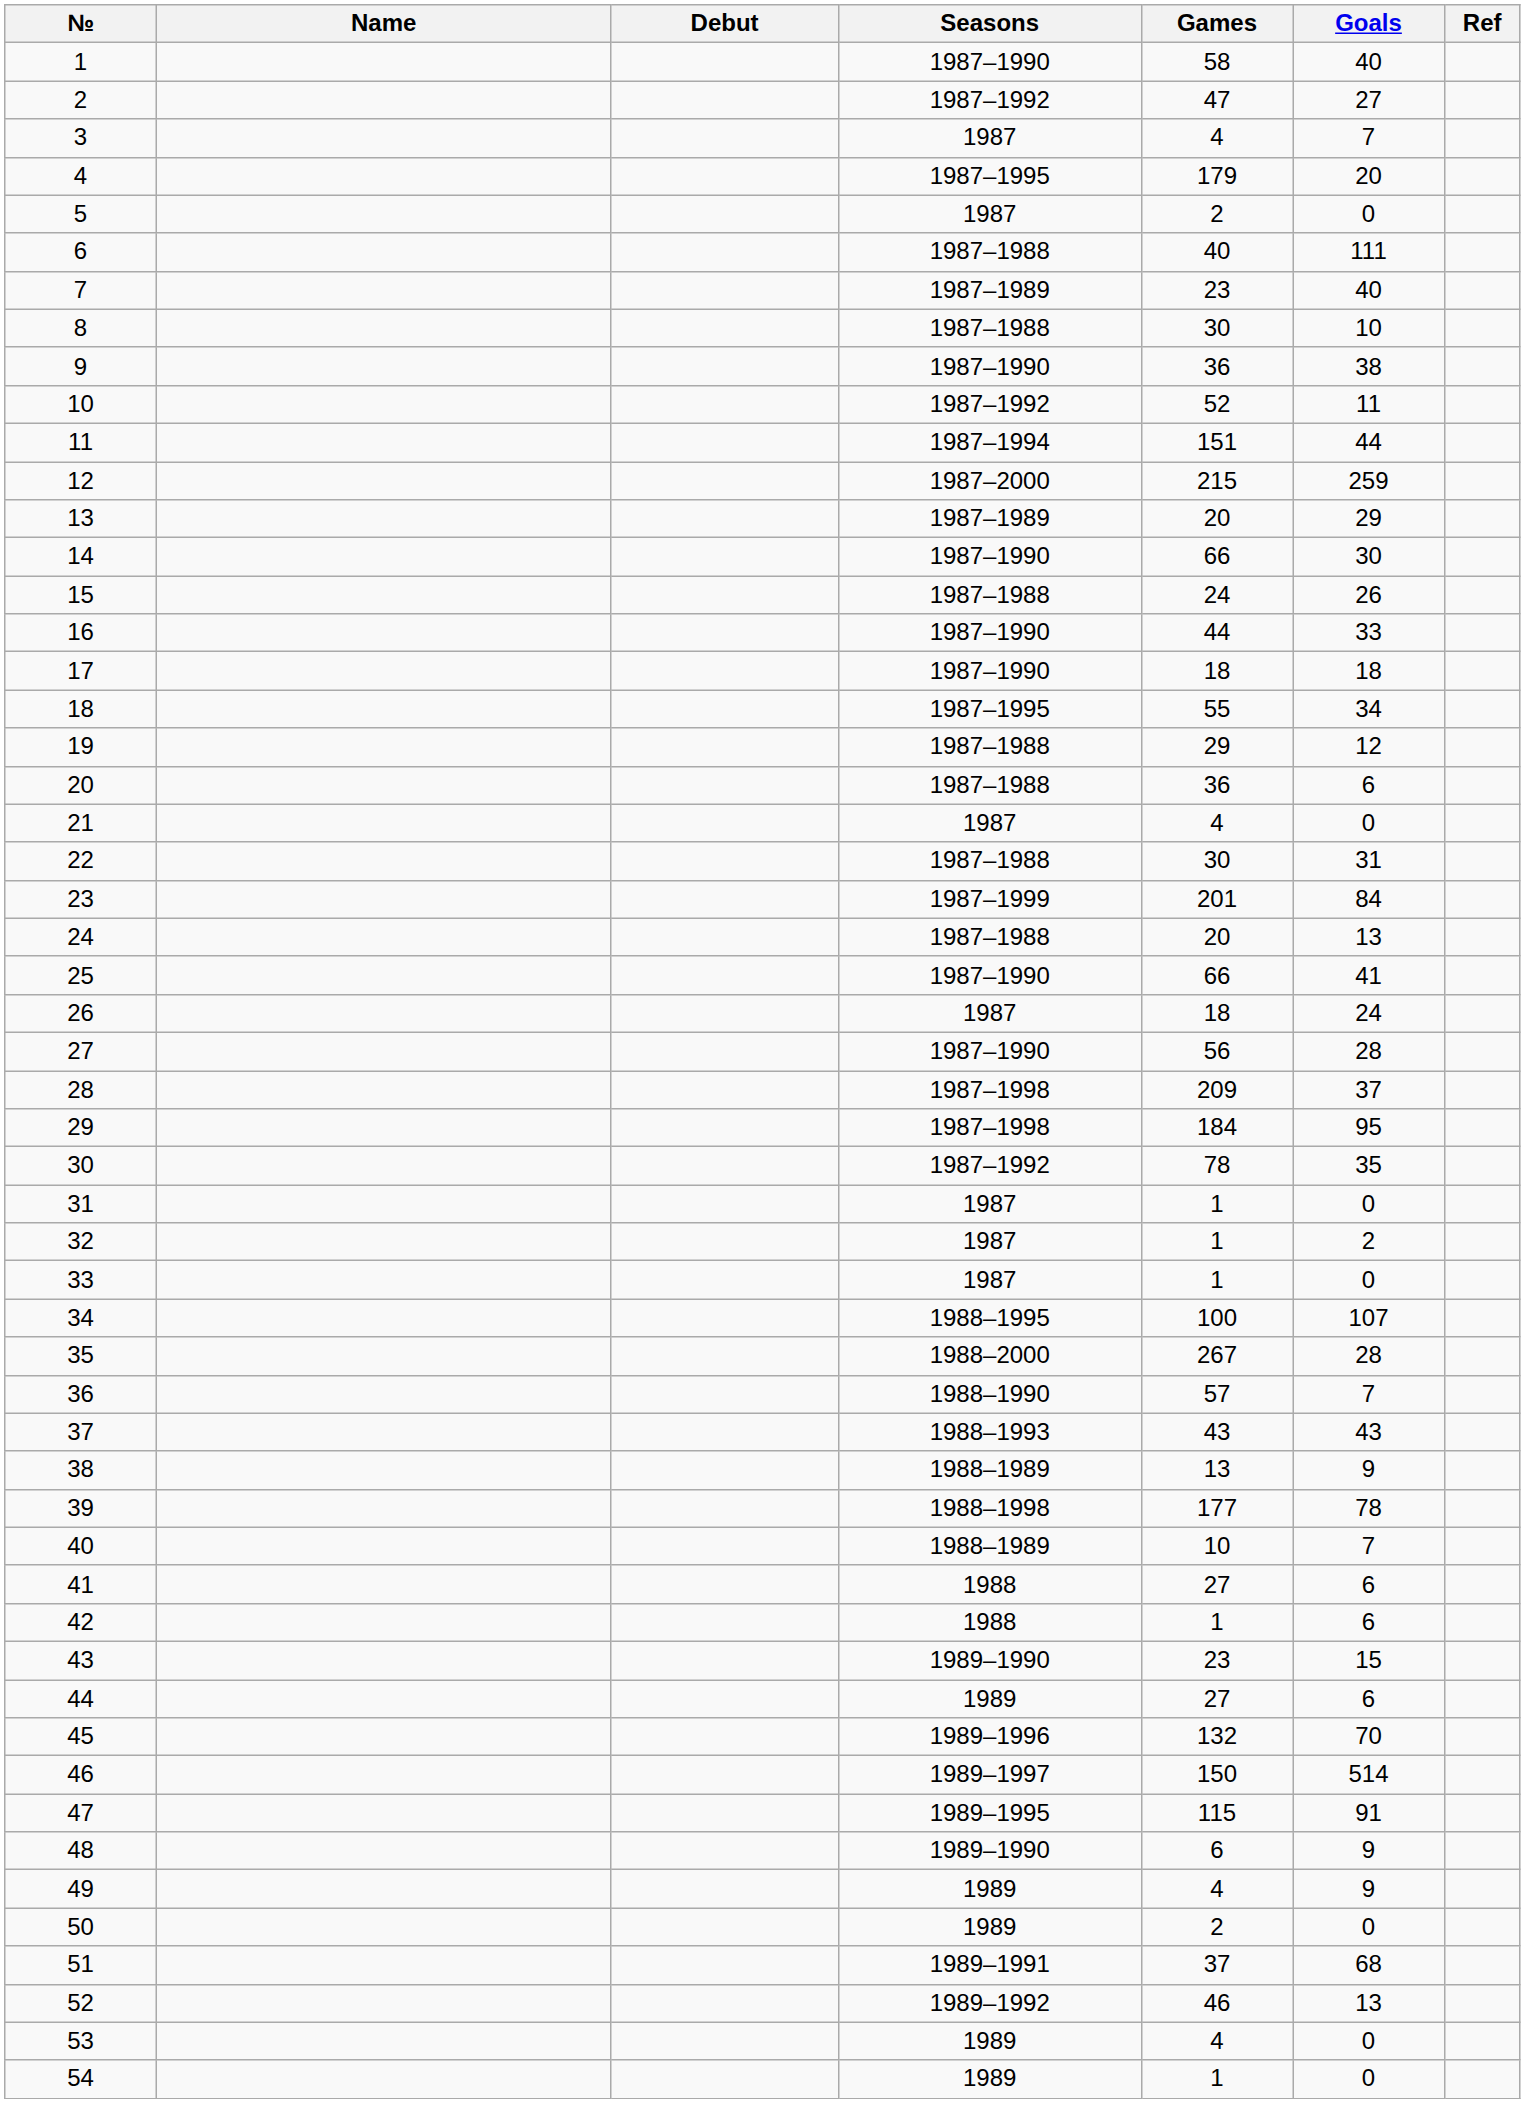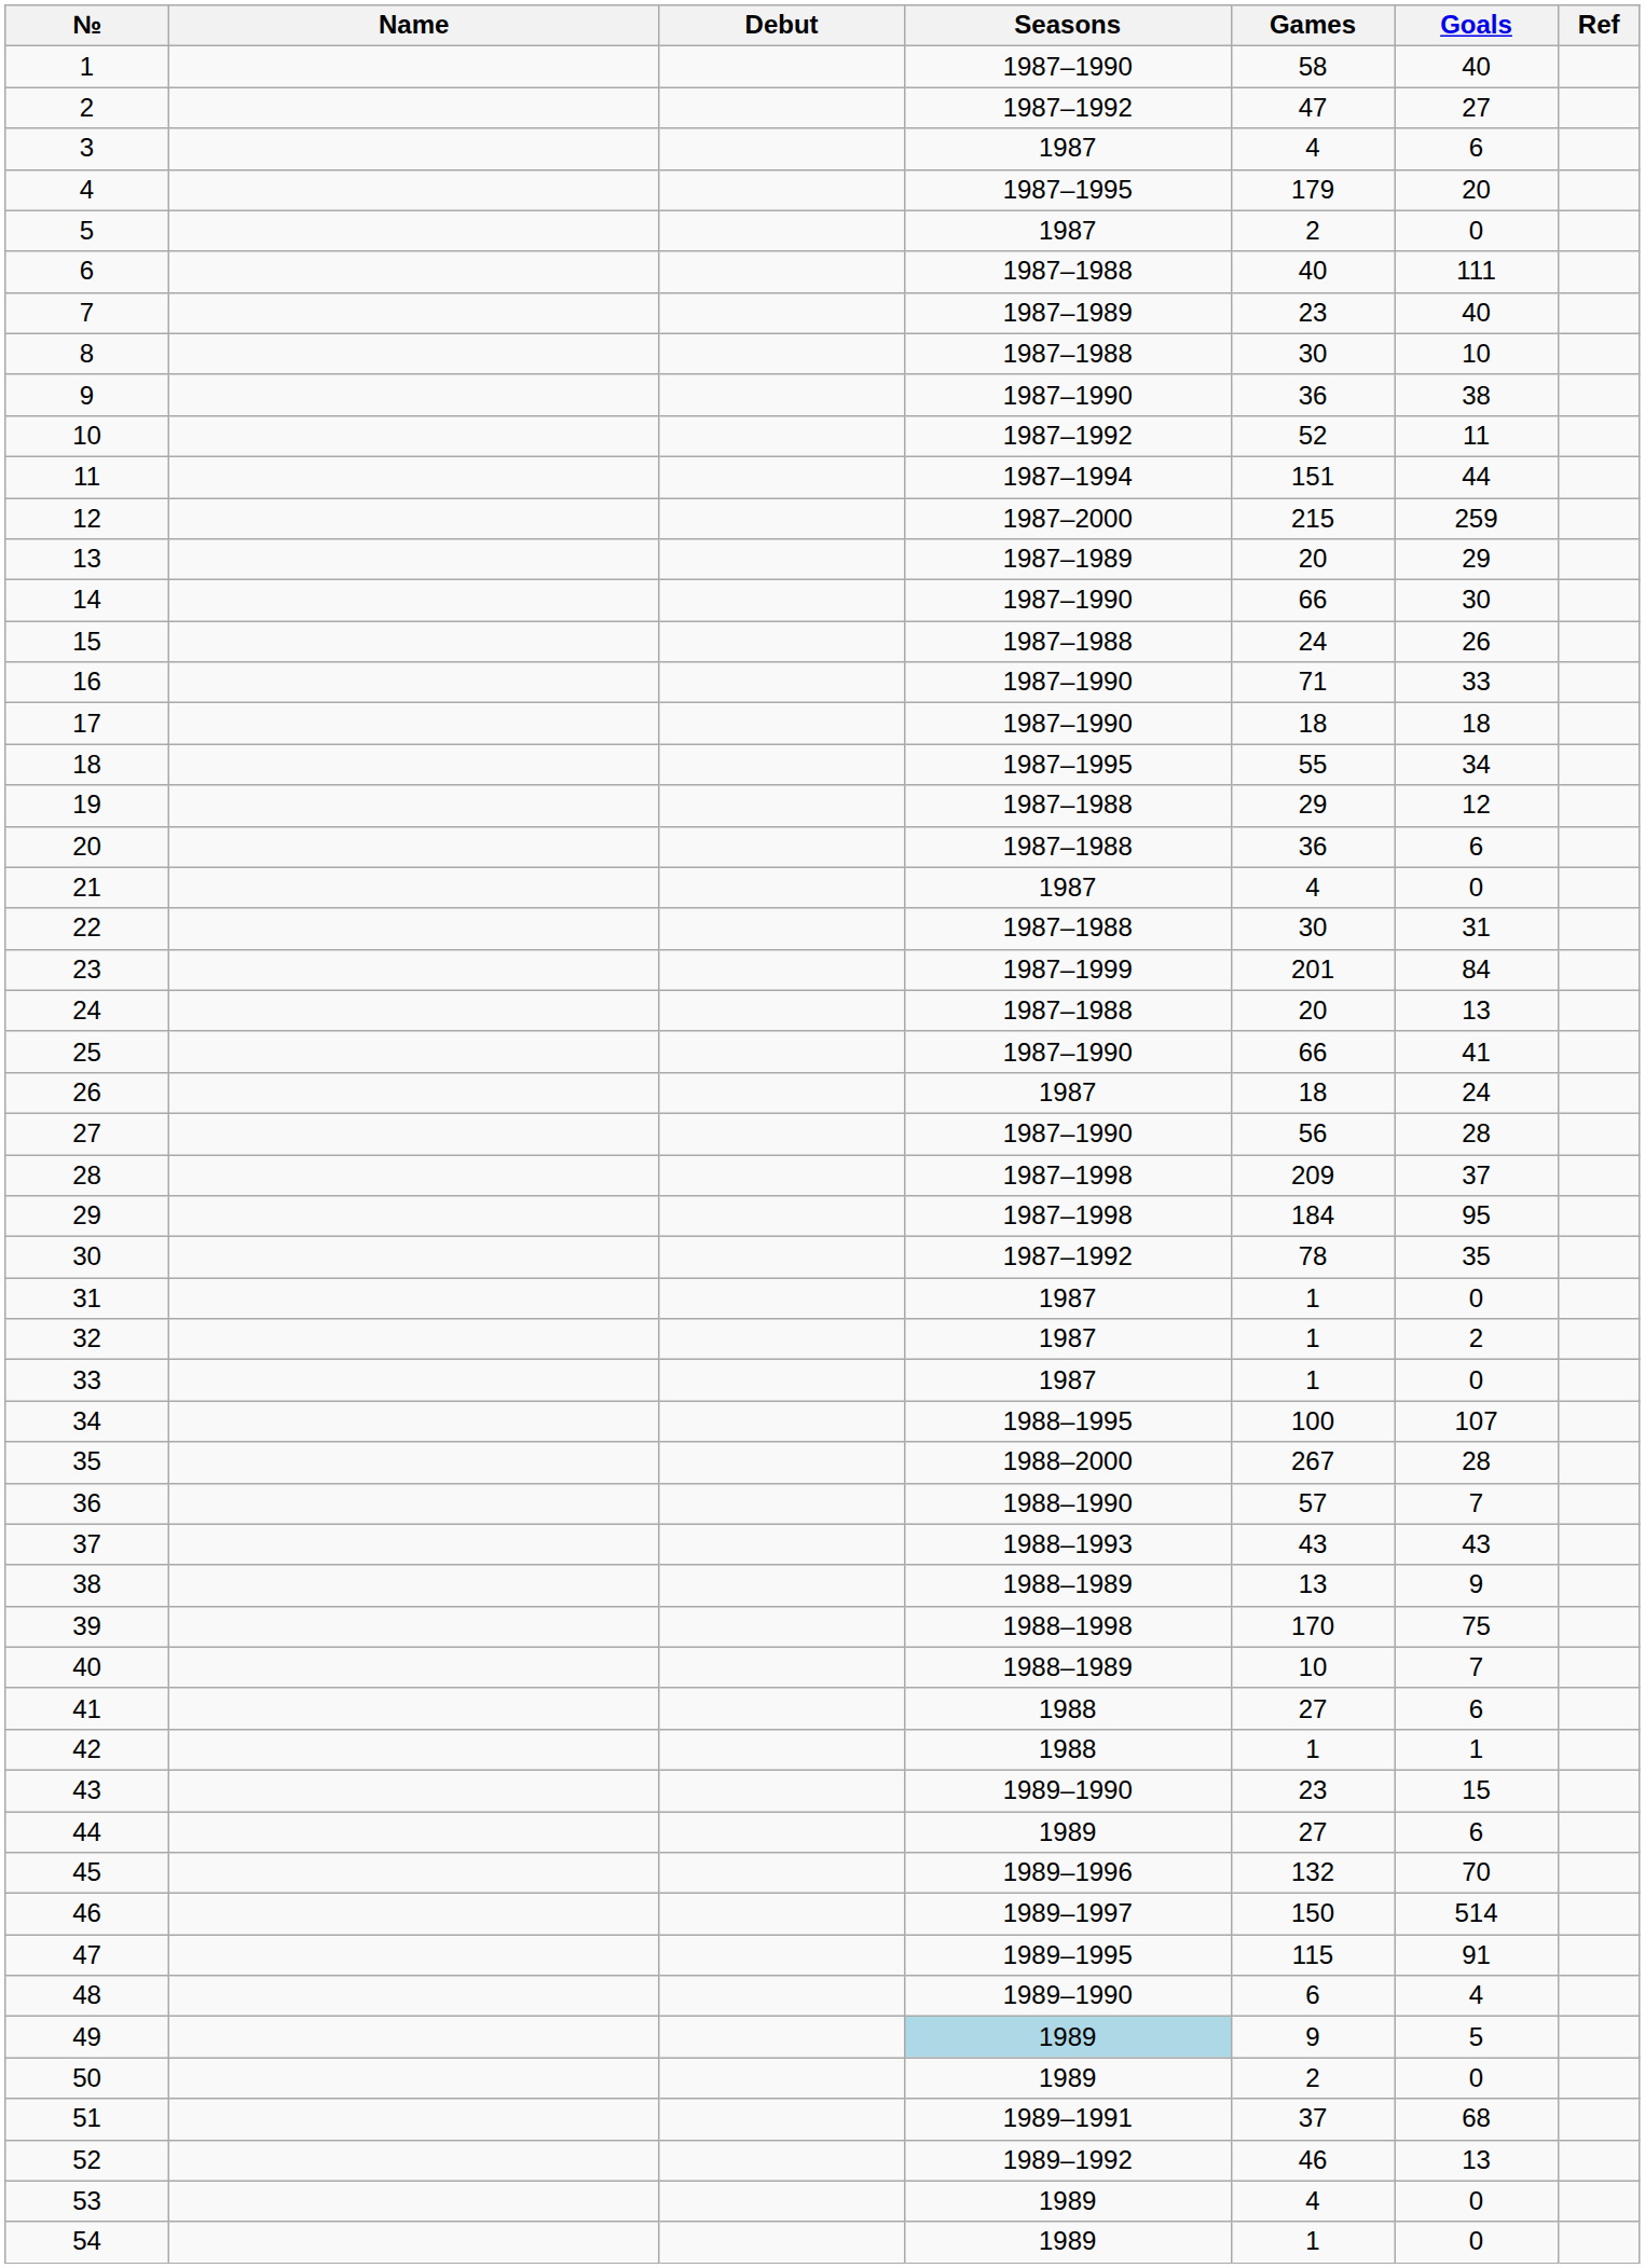3 | Goals: 7 -> 6
16 | Games: 44 -> 71
39 | Games: 177 -> 170
39 | Goals: 78 -> 75
42 | Goals: 6 -> 1
48 | Goals: 9 -> 4
49 | Seasons: no background -> lightblue background
49 | Games: 4 -> 9
49 | Goals: 9 -> 5
